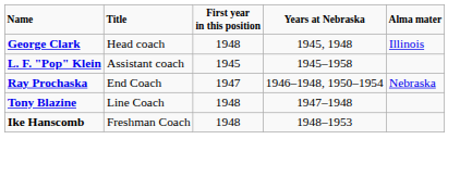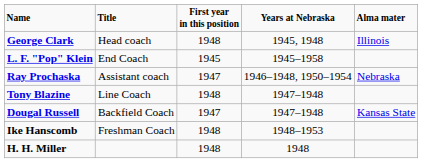L. F. "Pop" Klein | Title: Assistant coach -> End Coach
Ray Prochaska | Title: End Coach -> Assistant coach
+ row: Dougal Russell | Backfield Coach | 1947 | 1947–1948 | Kansas State
+ row: H. H. Miller | 1948 | 1948
